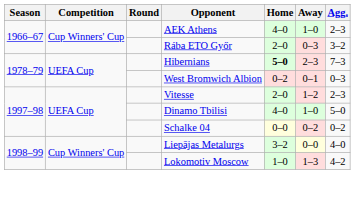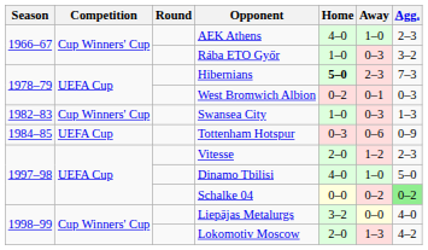Rába ETO Győr | Home: 2–0 -> 1–0
+ row: 1982–83 | Cup Winners' Cup | Swansea City | 1–0 | 0–3 | 1–3
+ row: 1984–85 | UEFA Cup | Tottenham Hotspur | 0–3 | 0–6 | 0–9
Schalke 04 | Agg.: no background -> lightgreen background
Lokomotiv Moscow | Home: 1–0 -> 2–0
